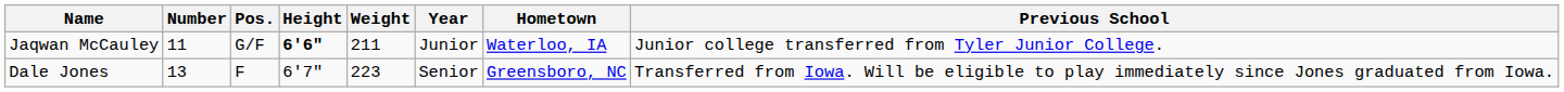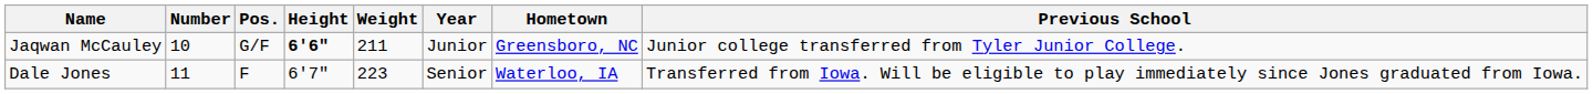Jaqwan McCauley | Number: 11 -> 10
Jaqwan McCauley | Hometown: Waterloo, IA -> Greensboro, NC
Dale Jones | Number: 13 -> 11
Dale Jones | Hometown: Greensboro, NC -> Waterloo, IA
